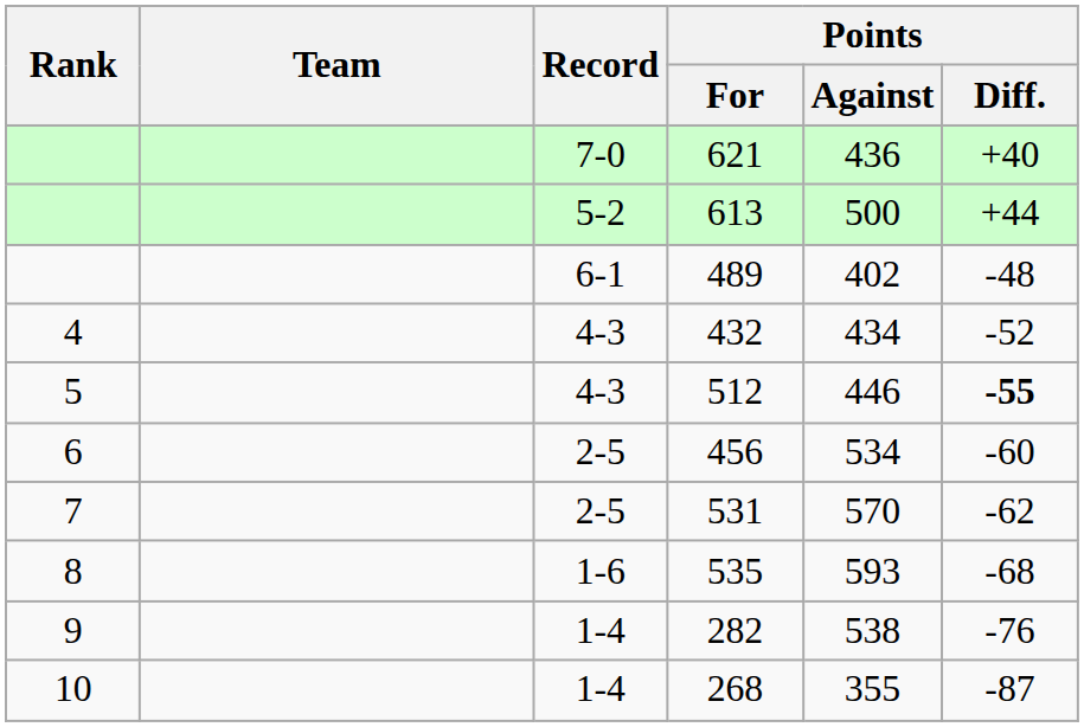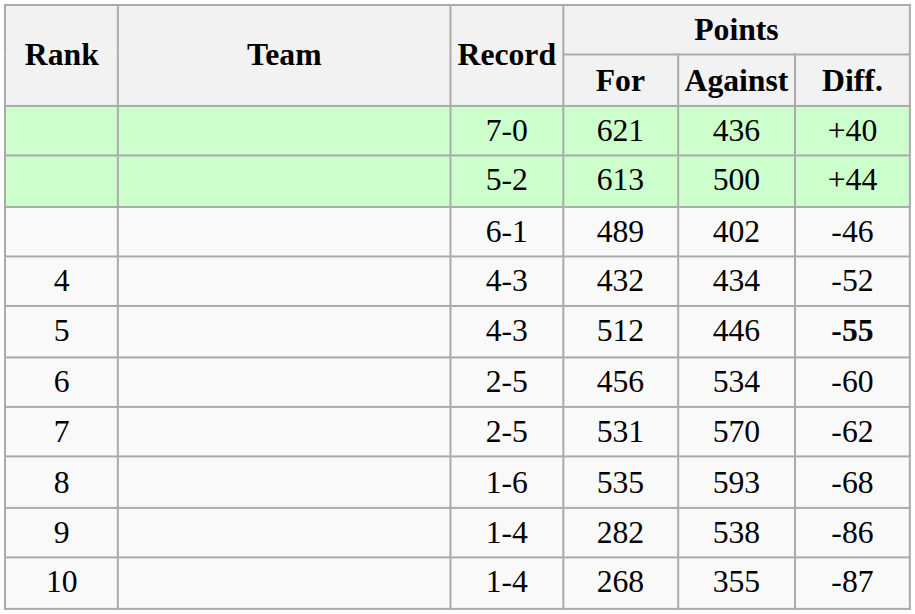489 | Points / Diff.: -48 -> -46
282 | Points / Diff.: -76 -> -86
